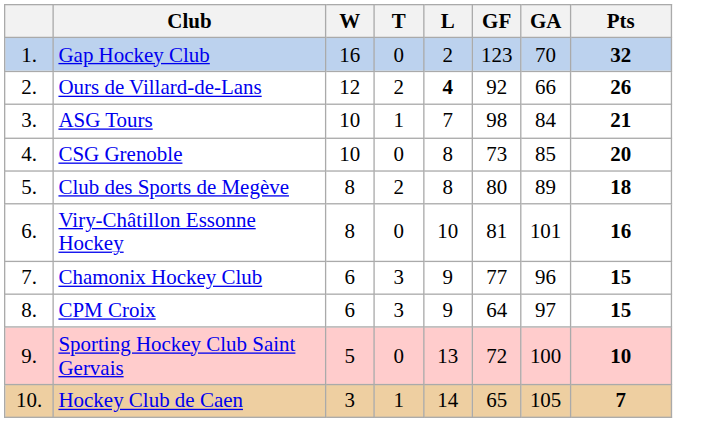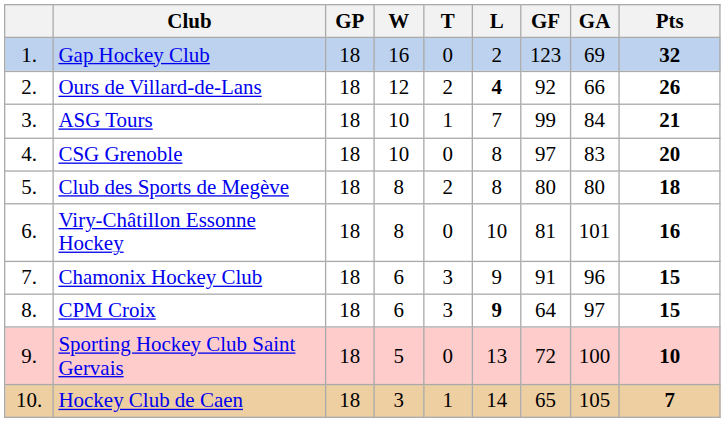+ column: GP | 18 | 18 | 18 | 18 | 18 | 18 | 18 | 18 | 18 | 18
Gap Hockey Club | GA: 70 -> 69
ASG Tours | GF: 98 -> 99
CSG Grenoble | GF: 73 -> 97
CSG Grenoble | GA: 85 -> 83
Club des Sports de Megève | GA: 89 -> 80
Chamonix Hockey Club | GF: 77 -> 91
CPM Croix | L: normal -> bold
